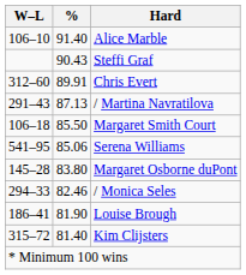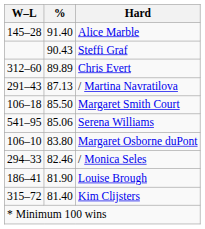Alice Marble | W–L: 106–10 -> 145–28
Chris Evert | %: 89.91 -> 89.89
Margaret Osborne duPont | W–L: 145–28 -> 106–10
